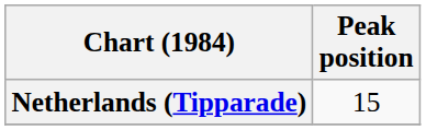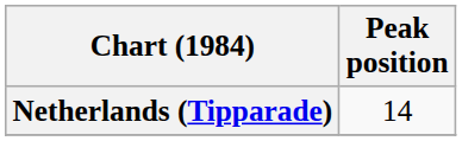Netherlands (Tipparade) | Peak position: 15 -> 14
